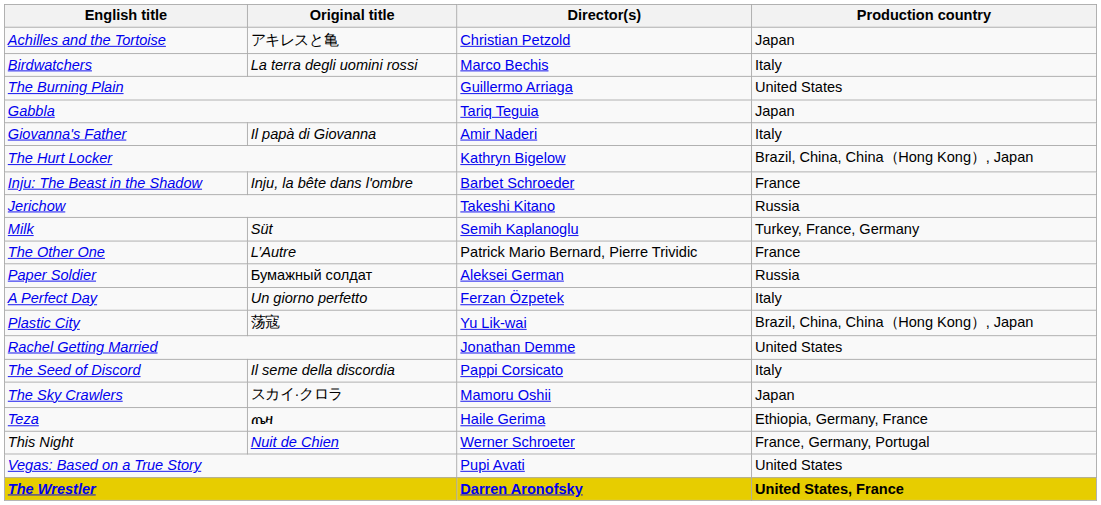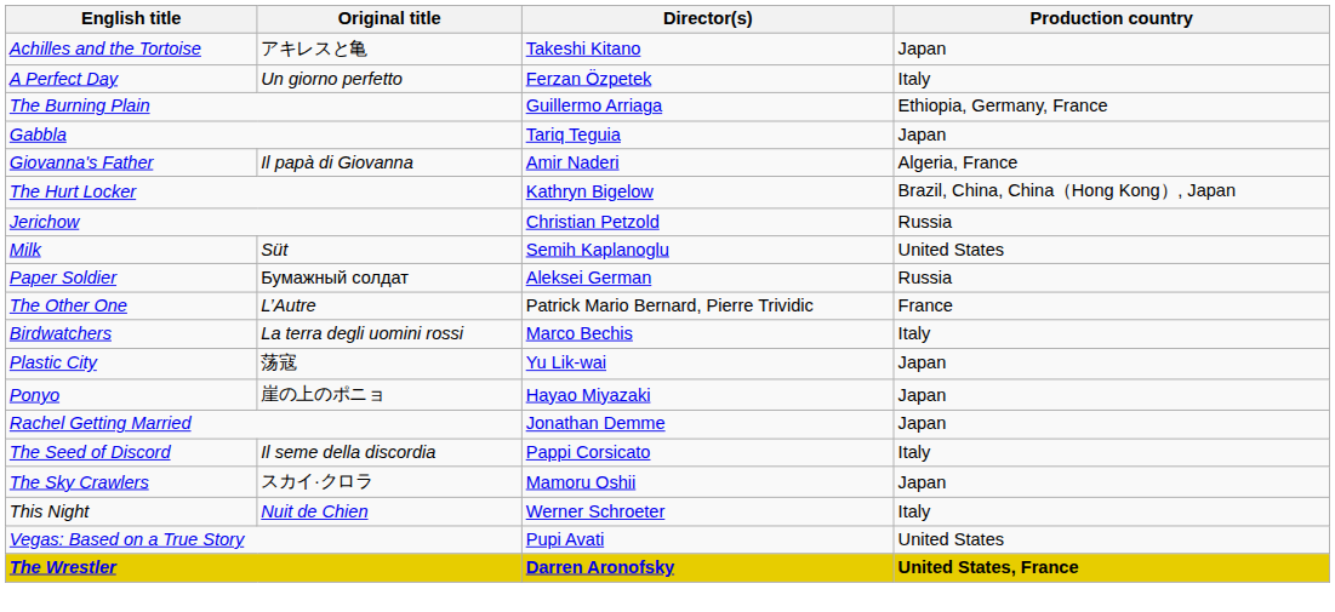Achilles and the Tortoise | Director(s): Christian Petzold -> Takeshi Kitano
rows swapped: Birdwatchers <-> A Perfect Day
The Burning Plain | Production country: United States -> Ethiopia, Germany, France
Giovanna's Father | Production country: Italy -> Algeria, France
- row: Inju: The Beast in the Shadow | Inju, la bête dans l'ombre | Barbet Schroeder | France
Jerichow | Director(s): Takeshi Kitano -> Christian Petzold
Milk | Production country: Turkey, France, Germany -> United States
rows swapped: The Other One <-> Paper Soldier
Plastic City | Production country: Brazil, China, China（Hong Kong）, Japan -> Japan
+ row: Ponyo | 崖の上のポニョ | Hayao Miyazaki | Japan
Rachel Getting Married | Production country: United States -> Japan
- row: Teza | ጤዛ | Haile Gerima | Ethiopia, Germany, France
This Night | Production country: France, Germany, Portugal -> Italy
